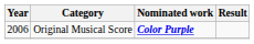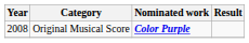Original Musical Score | Year: 2006 -> 2008
